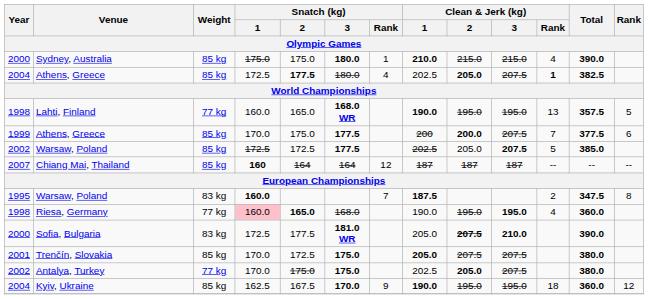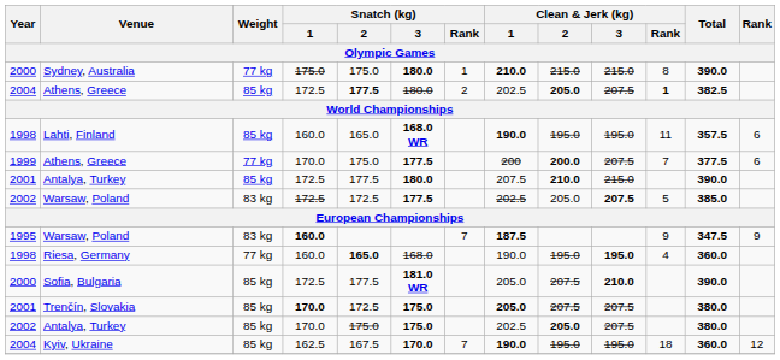Sydney, Australia | Weight: 85 kg -> 77 kg
Sydney, Australia | Clean & Jerk (kg) / Rank: 4 -> 8
2004 / Athens, Greece | Snatch (kg) / Rank: 4 -> 2
Lahti, Finland | Weight: 77 kg -> 85 kg
Lahti, Finland | Clean & Jerk (kg) / Rank: 13 -> 11
Lahti, Finland | Rank: 5 -> 6
1999 / Athens, Greece | Weight: 85 kg -> 77 kg
+ row: 2001 | Antalya, Turkey | 85 kg | 172.5 | 177.5 | 180.0 | 207.5 | 210.0 | 215.0 | 390.0
2002 / Warsaw, Poland | Weight: 85 kg -> 83 kg
- row: 2007 | Chiang Mai, Thailand | 85 kg | 160 | 164 | 164 | 12 | 187 | 187 | 187 | -- | -- | --
1995 / Warsaw, Poland | Clean & Jerk (kg) / Rank: 2 -> 9
1995 / Warsaw, Poland | Rank: 8 -> 9
Riesa, Germany | Snatch (kg) / 1: pink background -> no background
Sofia, Bulgaria | Weight: 83 kg -> 85 kg
Sofia, Bulgaria | Clean & Jerk (kg) / 2: bold -> normal
Trenčín, Slovakia | Snatch (kg) / 1: normal -> bold
2002 / Antalya, Turkey | Weight: 77 kg -> 85 kg
Kyiv, Ukraine | Snatch (kg) / Rank: 9 -> 7
